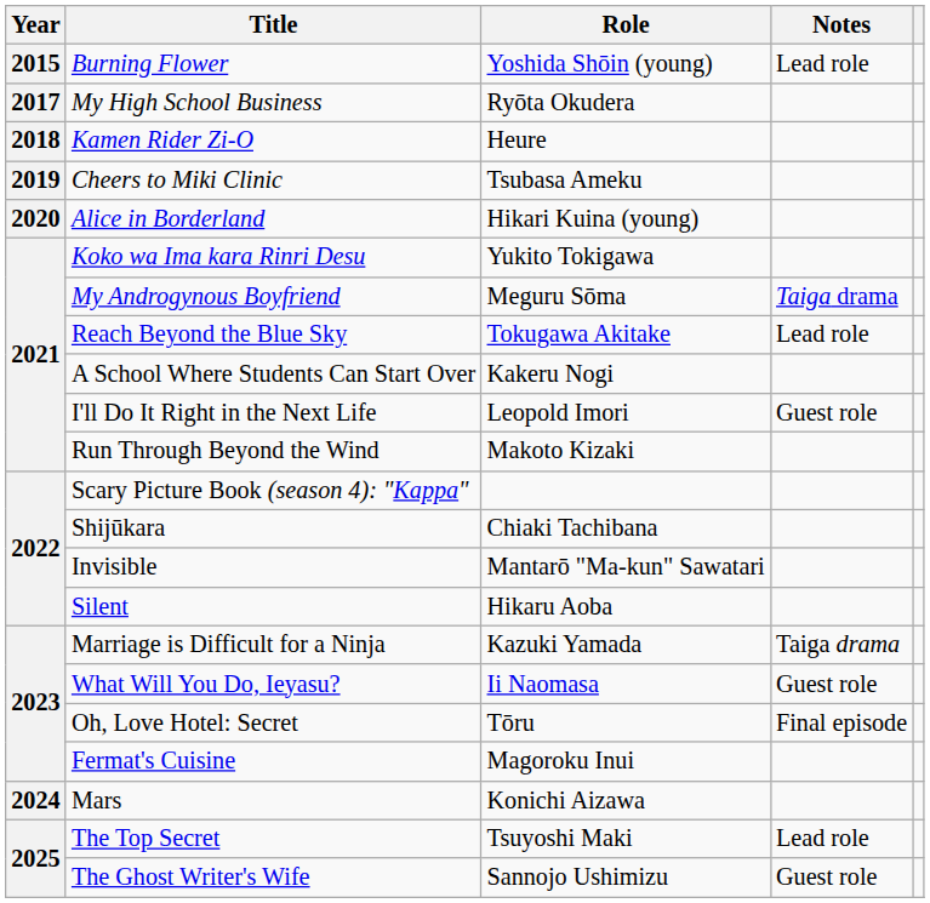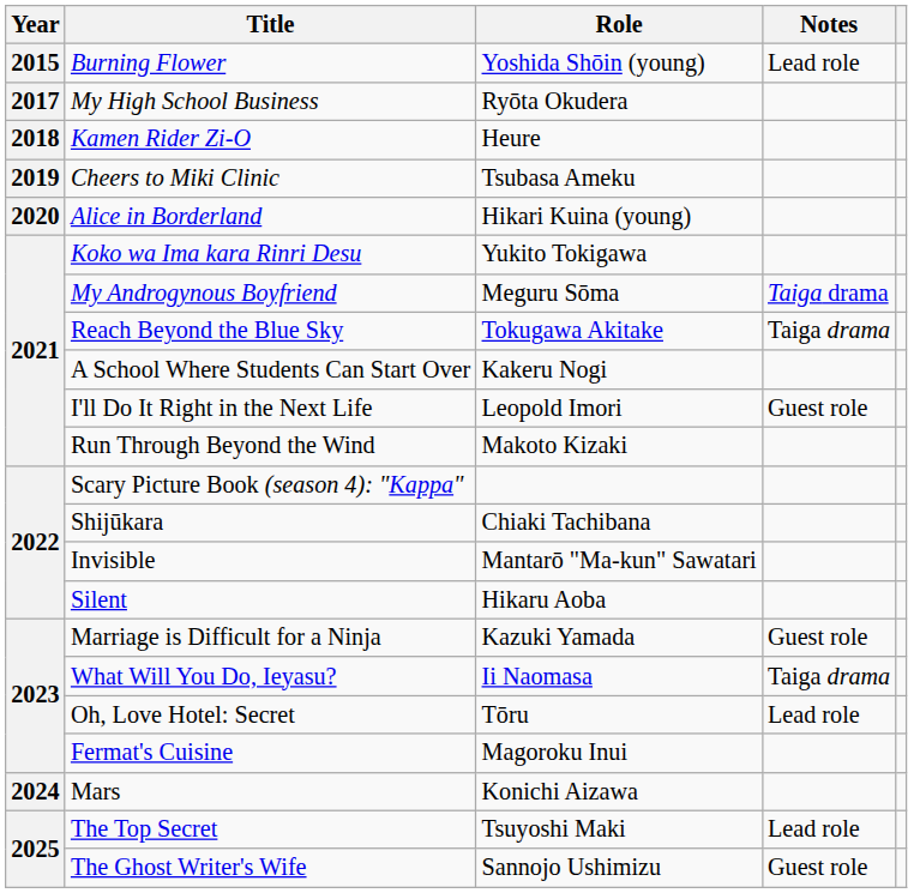Reach Beyond the Blue Sky | Notes: Lead role -> Taiga drama
Marriage is Difficult for a Ninja | Notes: Taiga drama -> Guest role
What Will You Do, Ieyasu? | Notes: Guest role -> Taiga drama
Oh, Love Hotel: Secret | Notes: Final episode -> Lead role
